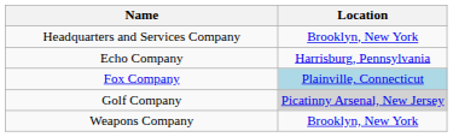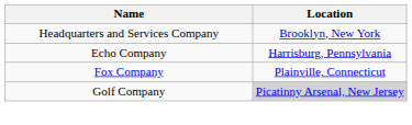Fox Company | Location: lightblue background -> no background
- row: Weapons Company | Brooklyn, New York
